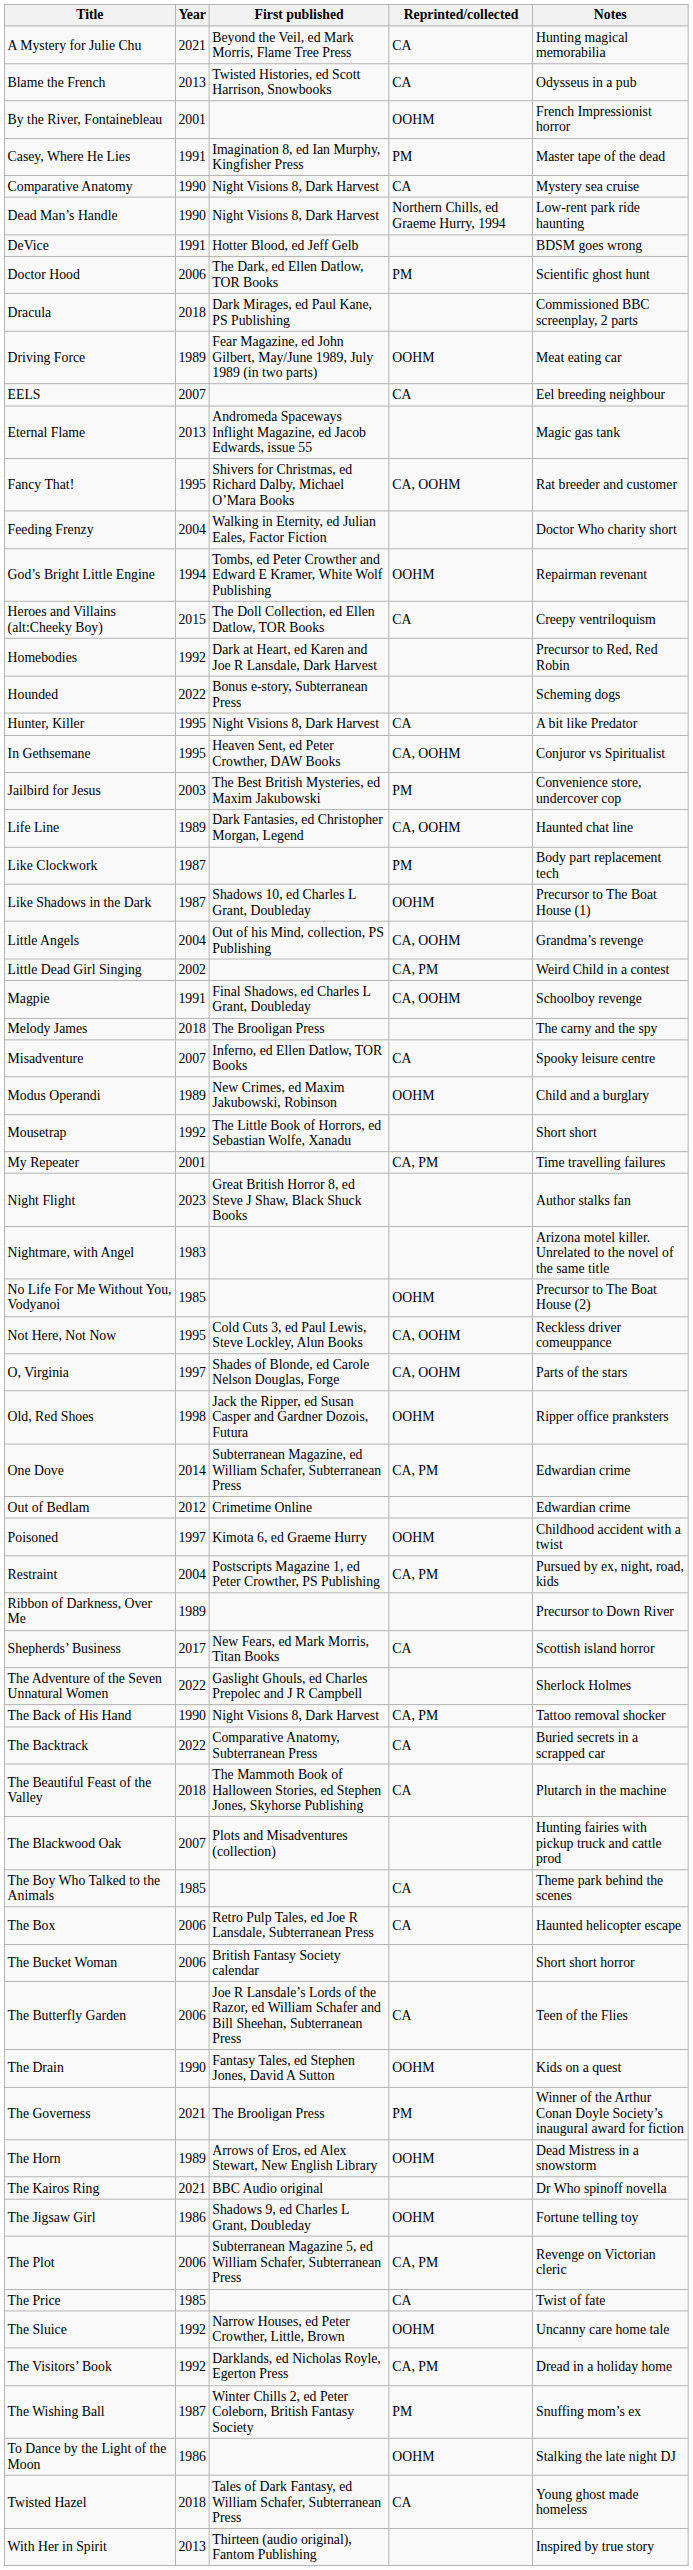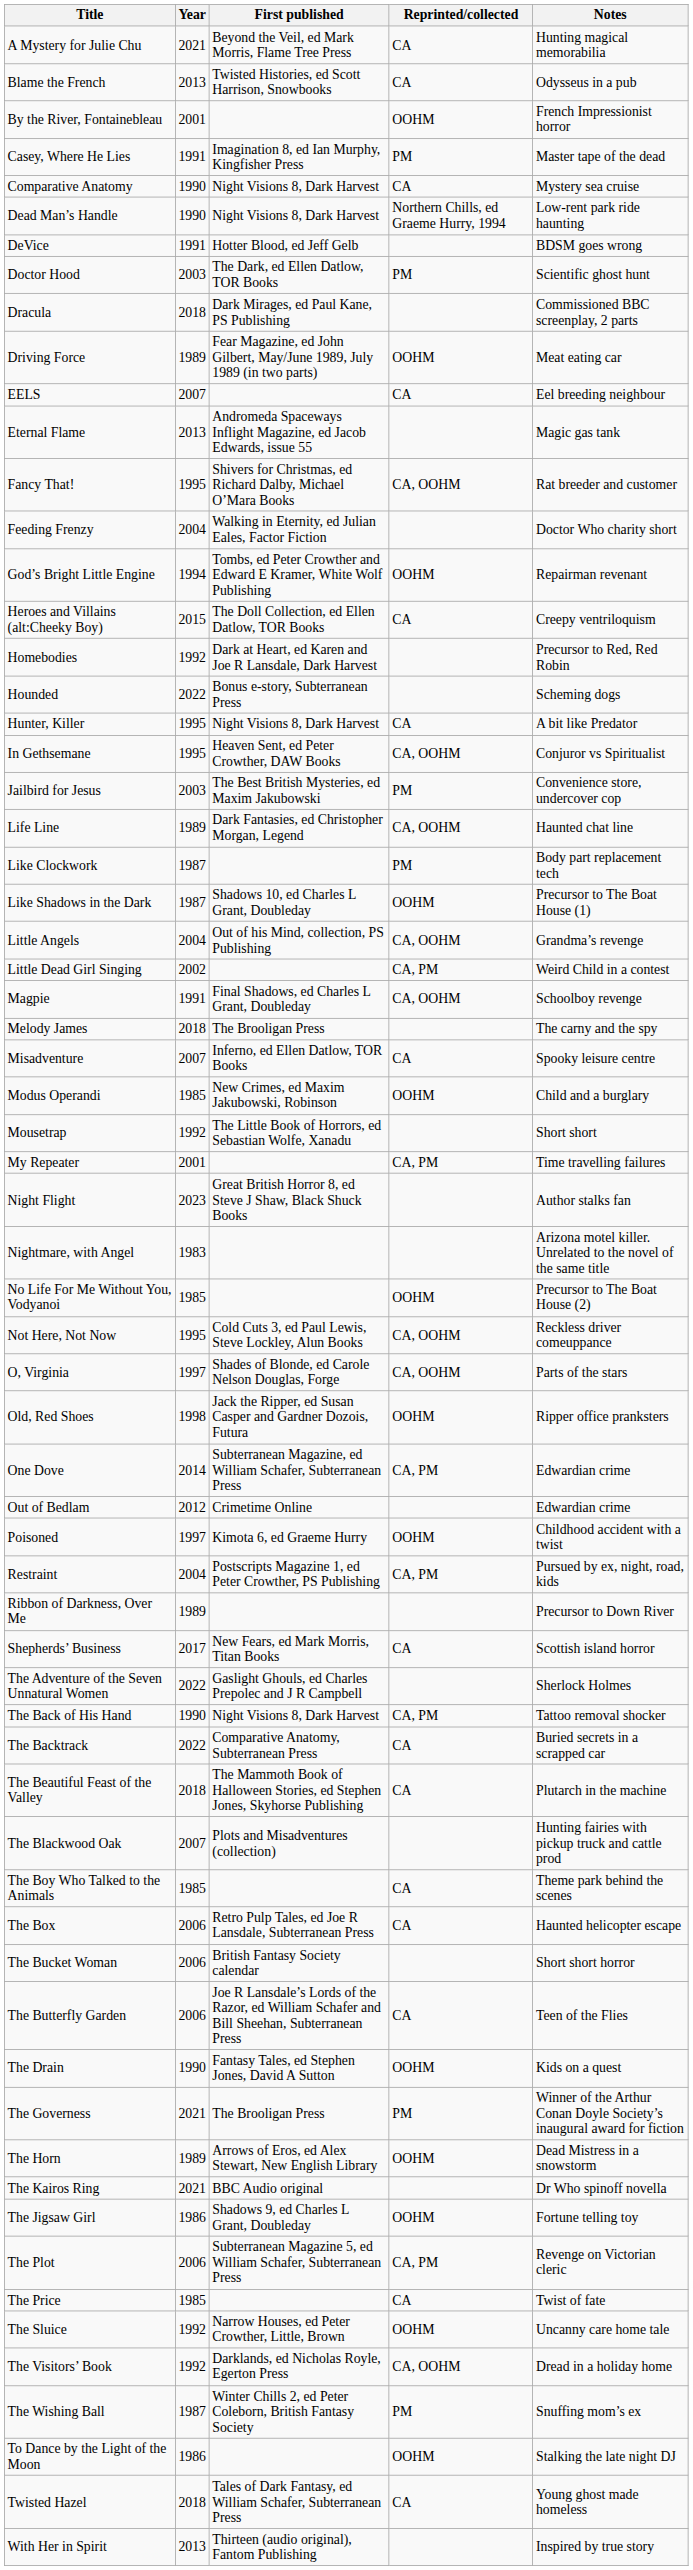Doctor Hood | Year: 2006 -> 2003
Modus Operandi | Year: 1989 -> 1985
The Visitors’ Book | Reprinted/collected: CA, PM -> CA, OOHM
